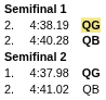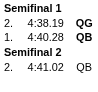4:38.19 | column 4: khaki background -> no background
4:40.28 | column 1: 2. -> 1.
- row: 1. | 4:37.98 | QG
